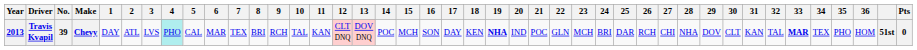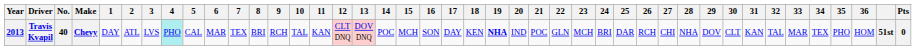Travis Kvapil | No.: 39 -> 40
Travis Kvapil | 33: bold -> normal
